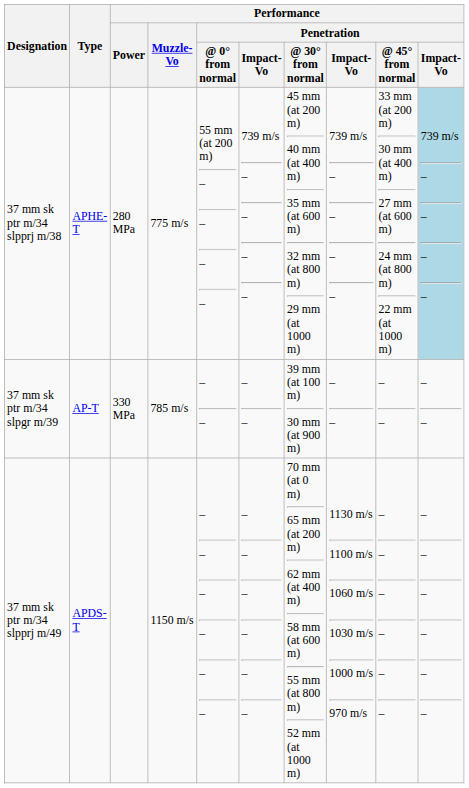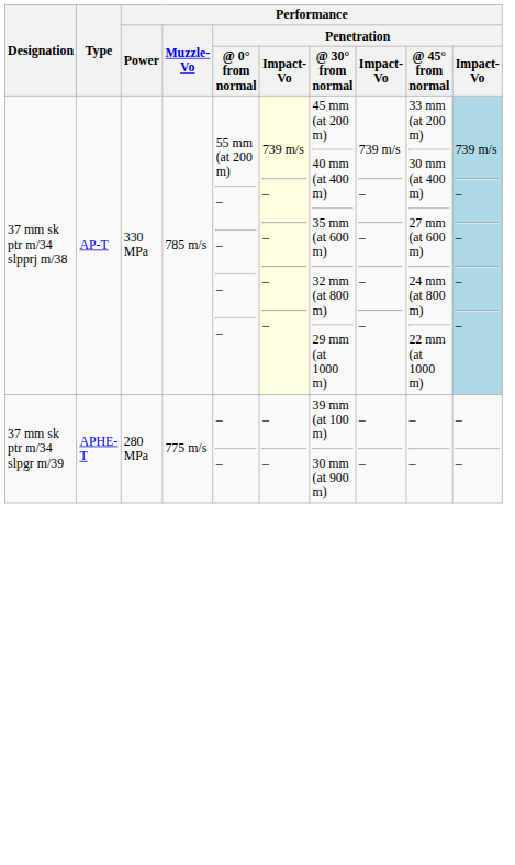37 mm sk ptr m/34 slpprj m/38 | Type: APHE-T -> AP-T
37 mm sk ptr m/34 slpprj m/38 | Performance / Power: 280 MPa -> 330 MPa
37 mm sk ptr m/34 slpprj m/38 | Performance / Muzzle-Vo: 775 m/s -> 785 m/s
37 mm sk ptr m/34 slpprj m/38 | column 6: no background -> lightyellow background
37 mm sk ptr m/34 slpgr m/39 | Type: AP-T -> APHE-T
37 mm sk ptr m/34 slpgr m/39 | Performance / Power: 330 MPa -> 280 MPa
37 mm sk ptr m/34 slpgr m/39 | Performance / Muzzle-Vo: 785 m/s -> 775 m/s
- row: 37 mm sk ptr m/34 slpprj m/49 | APDS-T | 1150 m/s | – – – – – – | – – – – – – | 70 mm (at 0 m) 65 mm (at 200 m) 62 mm (at 400 m) 58 mm (at 600 m) 55 mm (at 800 m) 52 mm (at 1000 m) | 1130 m/s 1100 m/s 1060 m/s 1030 m/s 1000 m/s 970 m/s | – – – – – – | – – – – – –
